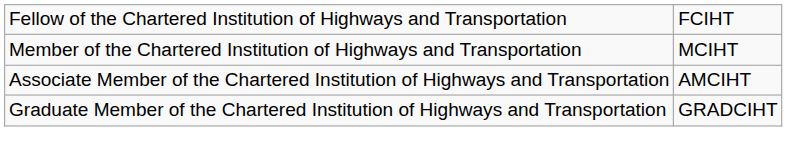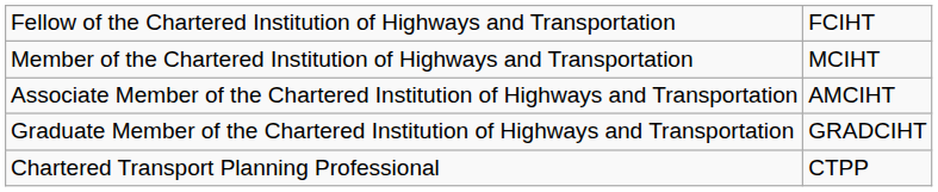+ row: Chartered Transport Planning Professional | CTPP
